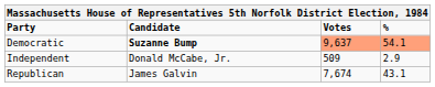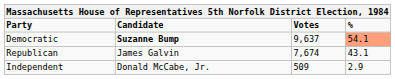Democratic | Votes: lightsalmon background -> no background
rows swapped: Republican <-> Independent
